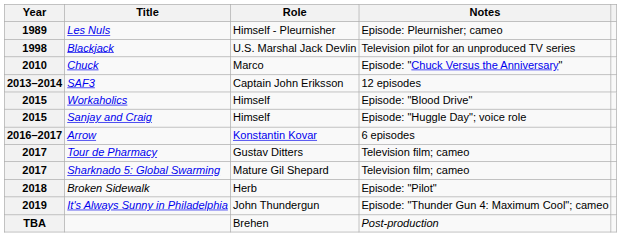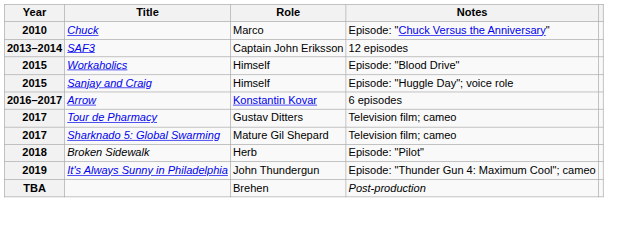- row: 1989 | Les Nuls | Himself - Pleurnisher | Episode: Pleurnisher; cameo
- row: 1998 | Blackjack | U.S. Marshal Jack Devlin | Television pilot for an unproduced TV series
